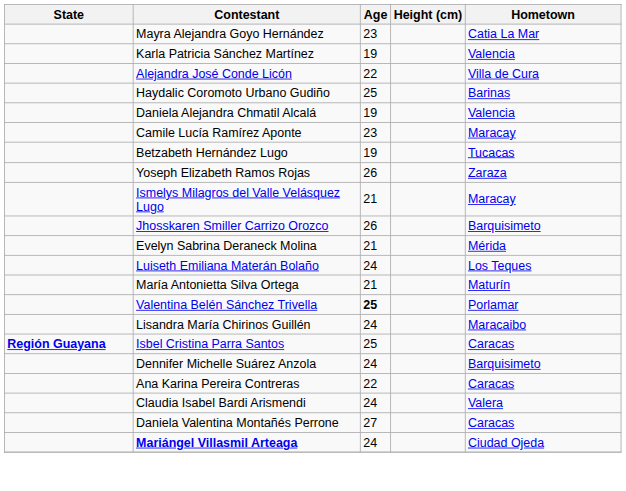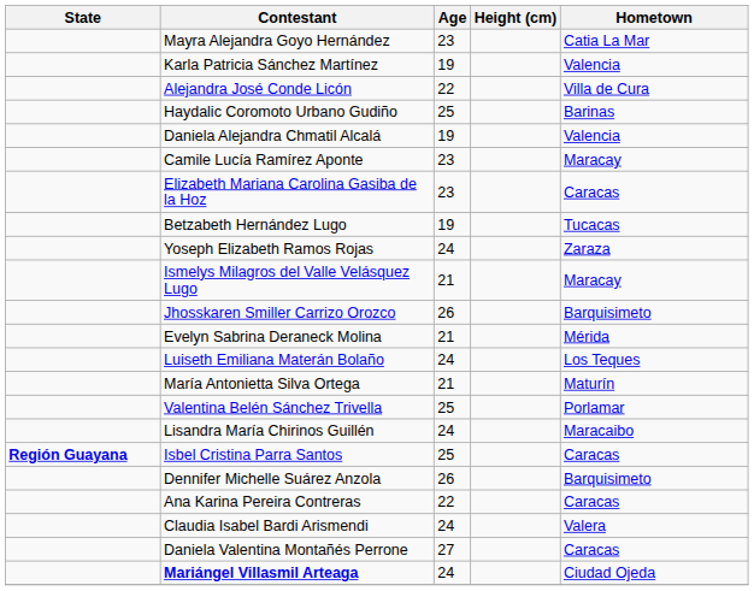+ row: Elizabeth Mariana Carolina Gasiba de la Hoz | 23 | Caracas
Yoseph Elizabeth Ramos Rojas | Age: 26 -> 24
Valentina Belén Sánchez Trivella | Age: bold -> normal
Dennifer Michelle Suárez Anzola | Age: 24 -> 26
